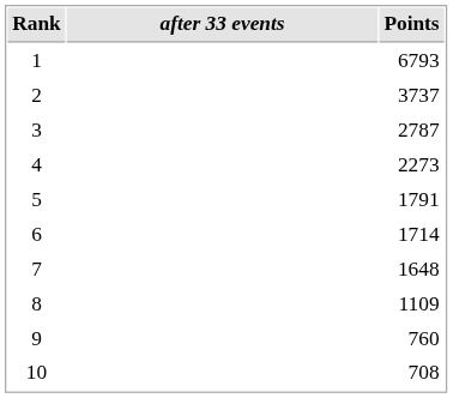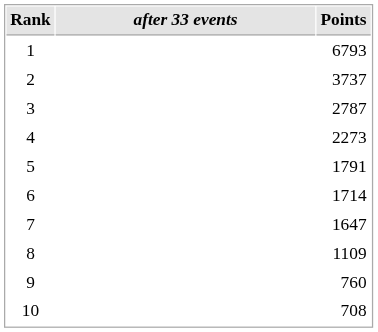7 | Points: 1648 -> 1647
